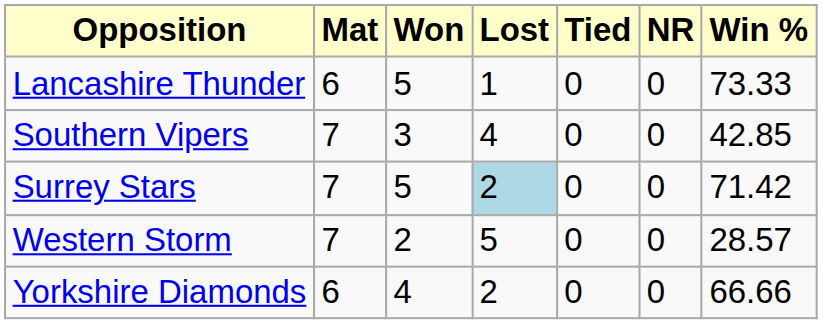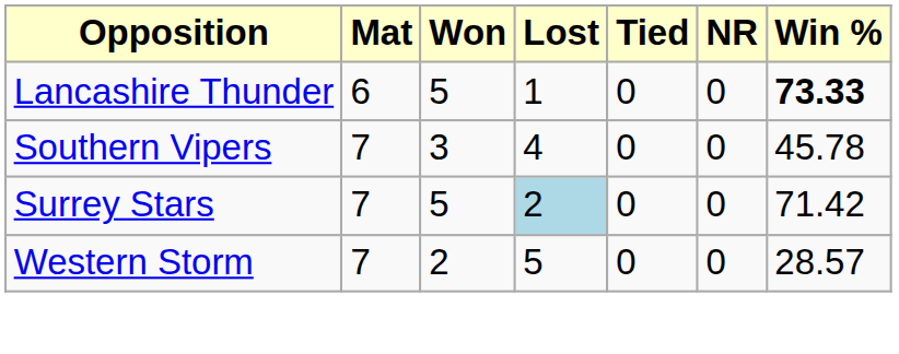Lancashire Thunder | Win %: normal -> bold
Southern Vipers | Win %: 42.85 -> 45.78
- row: Yorkshire Diamonds | 6 | 4 | 2 | 0 | 0 | 66.66
